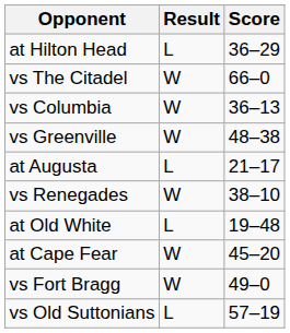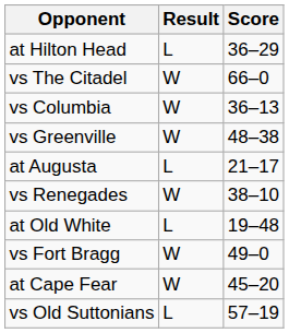rows swapped: vs Fort Bragg <-> at Cape Fear
